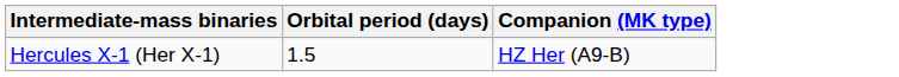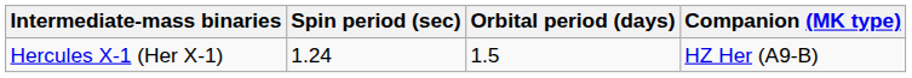+ column: Spin period (sec) | 1.24
